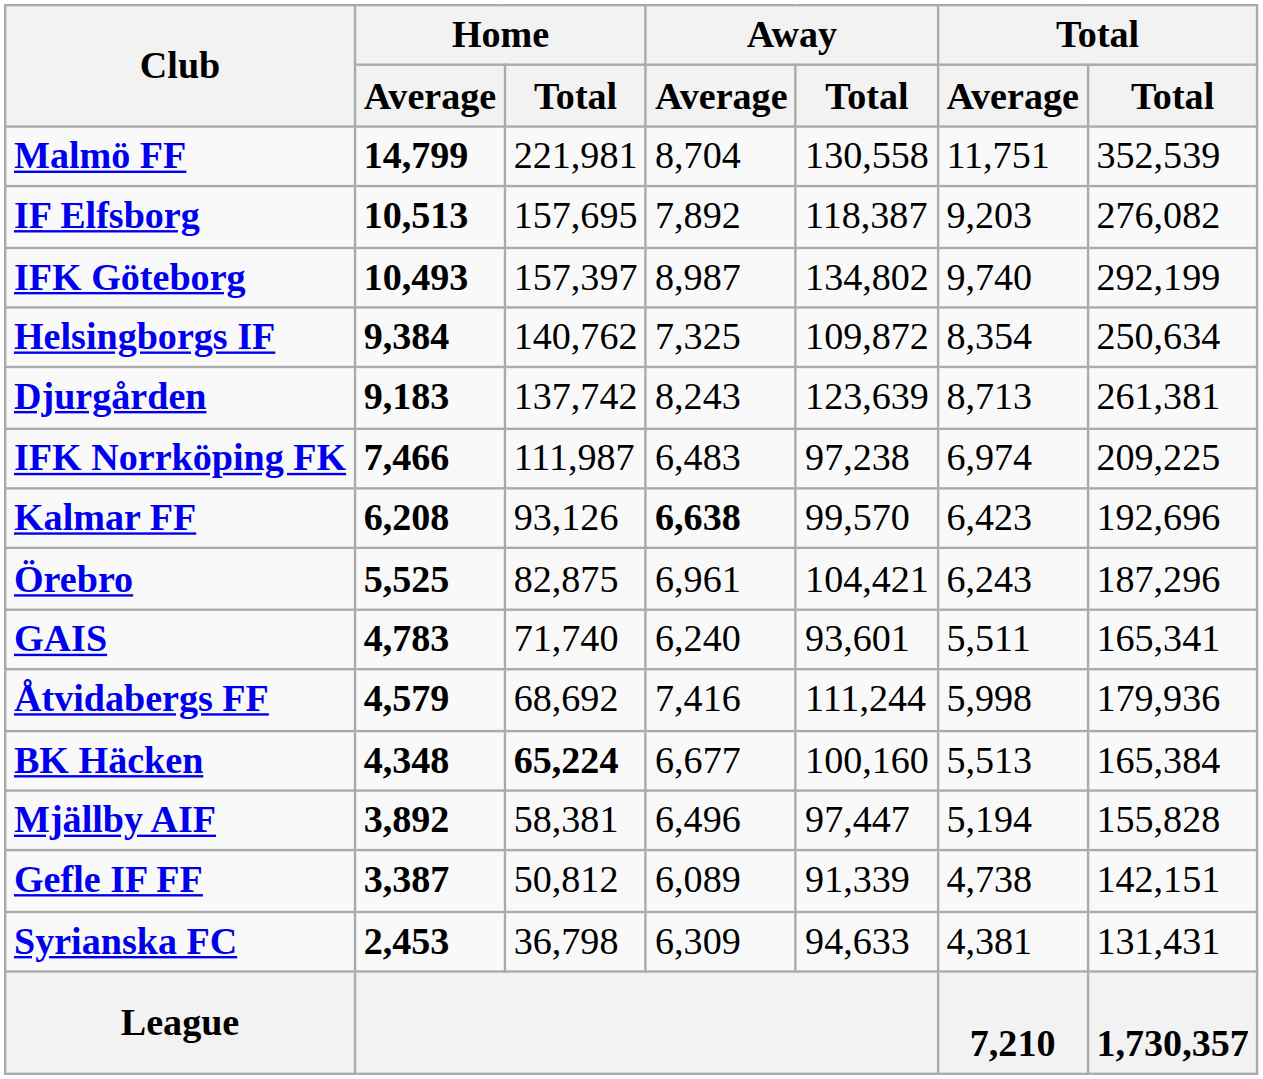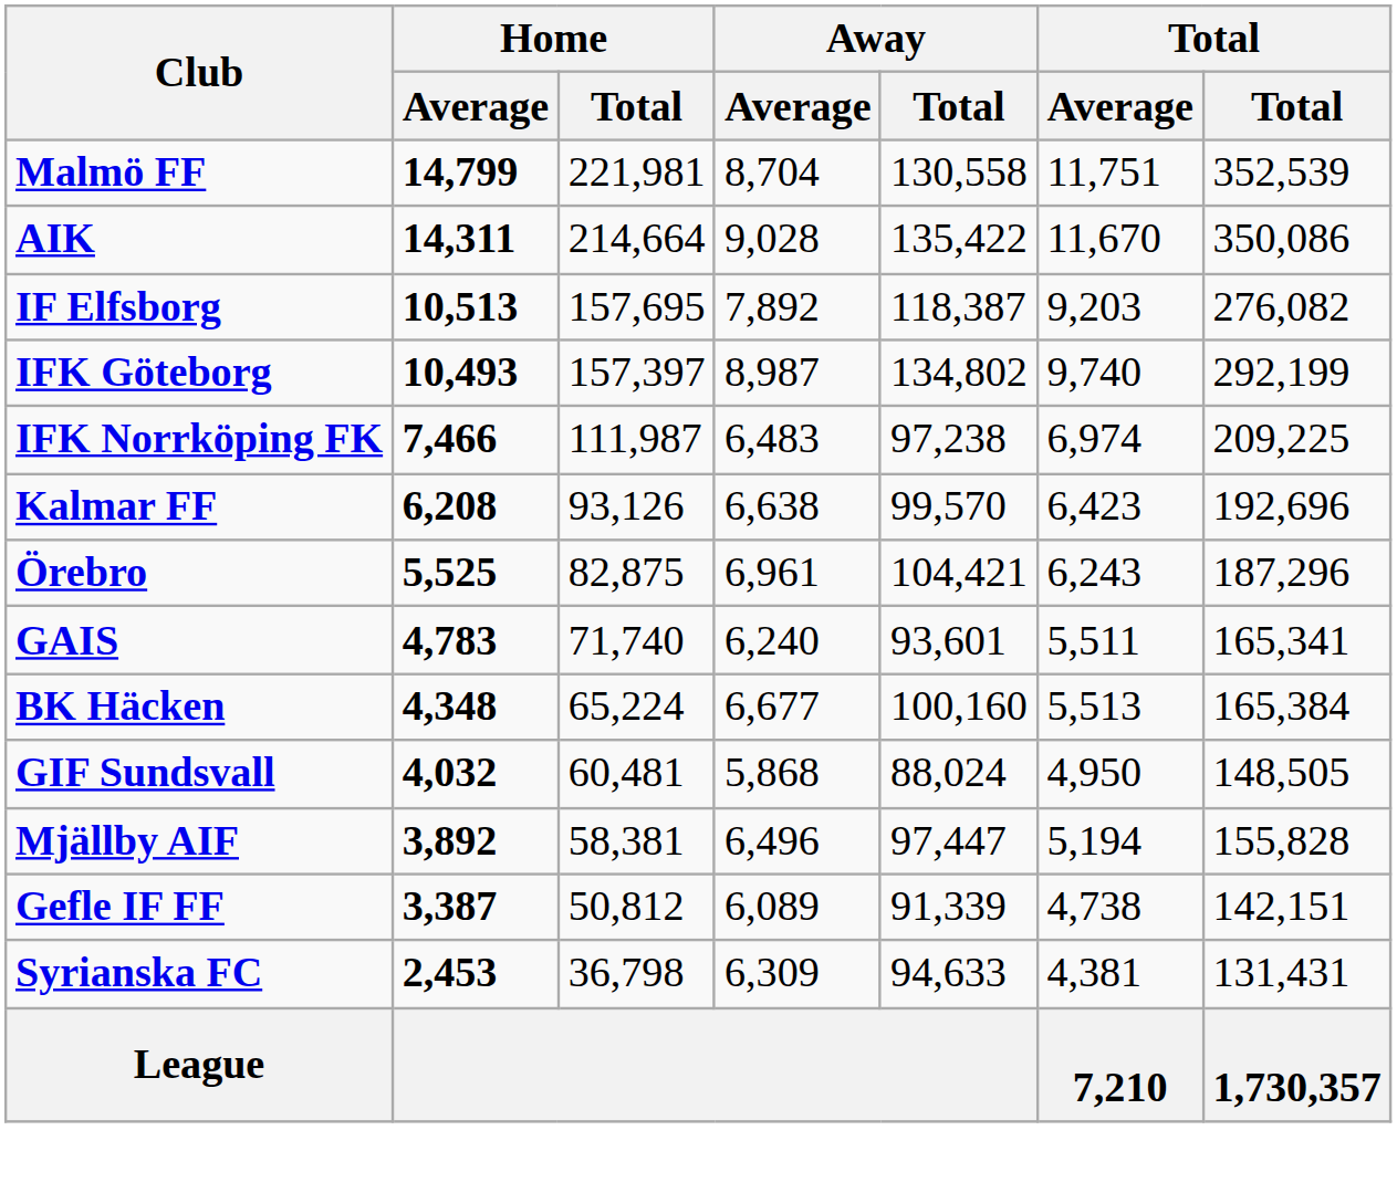+ row: AIK | 14,311 | 214,664 | 9,028 | 135,422 | 11,670 | 350,086
- row: Helsingborgs IF | 9,384 | 140,762 | 7,325 | 109,872 | 8,354 | 250,634
- row: Djurgården | 9,183 | 137,742 | 8,243 | 123,639 | 8,713 | 261,381
Kalmar FF | Away / Average: bold -> normal
- row: Åtvidabergs FF | 4,579 | 68,692 | 7,416 | 111,244 | 5,998 | 179,936
BK Häcken | Home / Total: bold -> normal
+ row: GIF Sundsvall | 4,032 | 60,481 | 5,868 | 88,024 | 4,950 | 148,505
